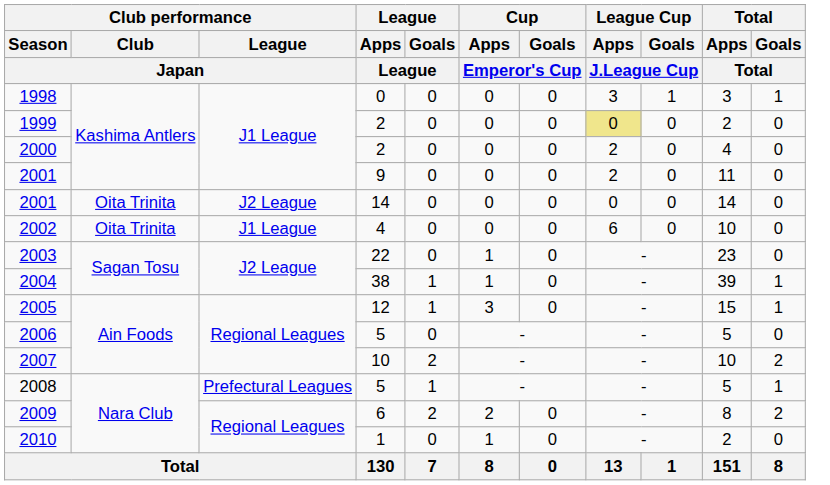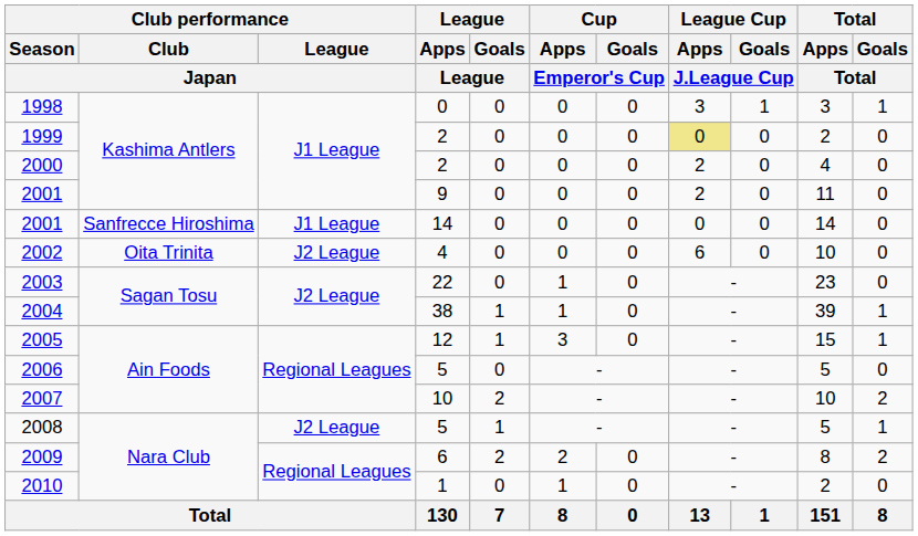2001 / 14 | Club performance / Club / Japan: Oita Trinita -> Sanfrecce Hiroshima
2001 / 14 | Club performance / League / Japan: J2 League -> J1 League
2002 | Club performance / League / Japan: J1 League -> J2 League
2008 | Club performance / League / Japan: Prefectural Leagues -> J2 League
